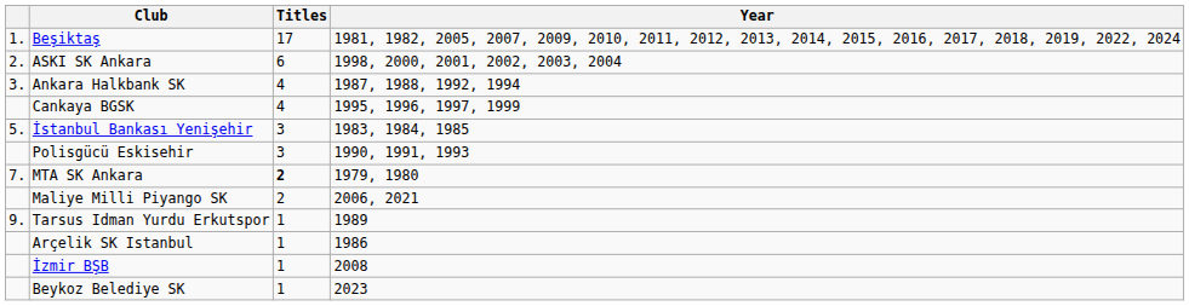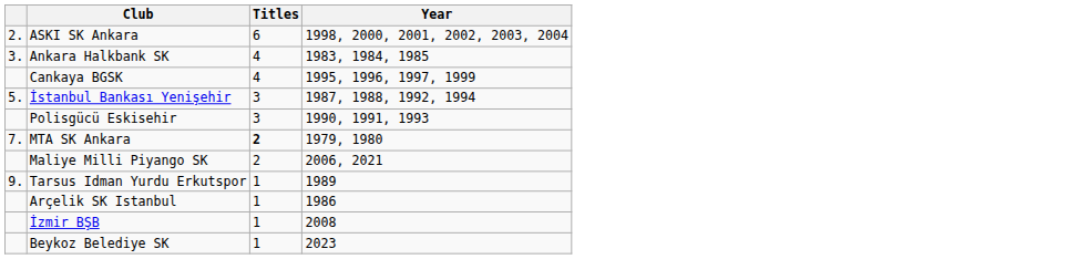- row: 1. | Beşiktaş | 17 | 1981, 1982, 2005, 2007, 2009, 2010, 2011, 2012, 2013, 2014, 2015, 2016, 2017, 2018, 2019, 2022, 2024
Ankara Halkbank SK | Year: 1987, 1988, 1992, 1994 -> 1983, 1984, 1985
İstanbul Bankası Yenişehir | Year: 1983, 1984, 1985 -> 1987, 1988, 1992, 1994
